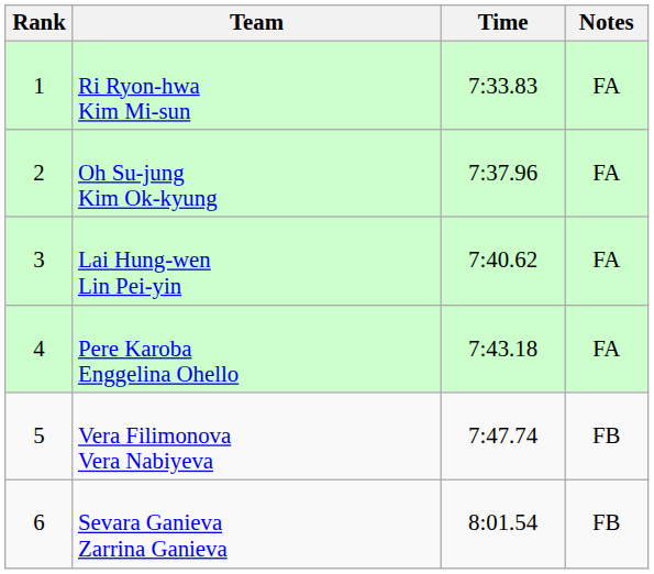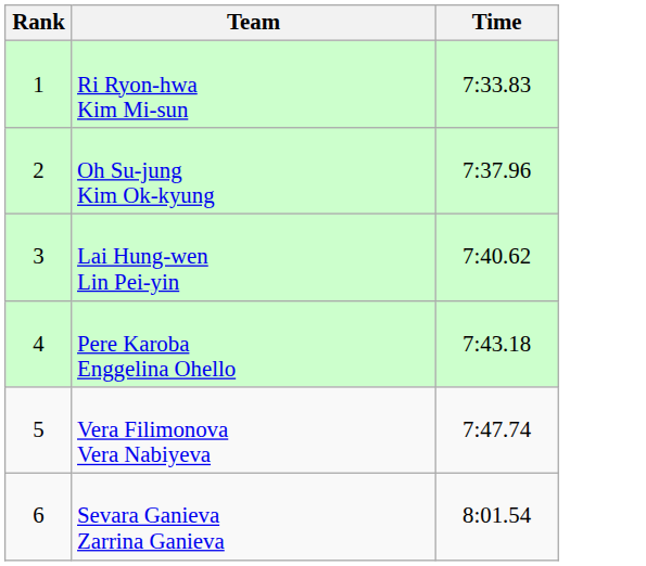- column: Notes | FA | FA | FA | FA | FB | FB
